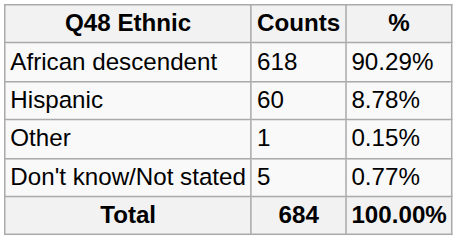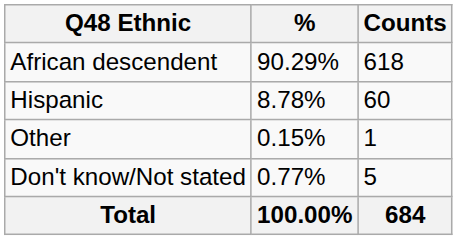columns swapped: Counts <-> %
